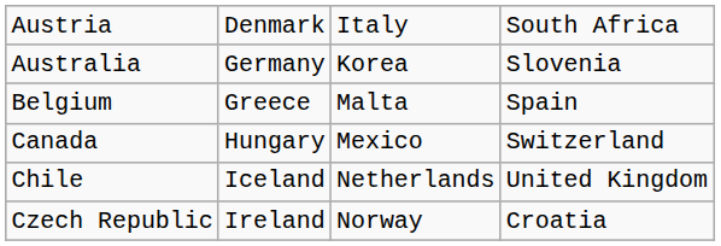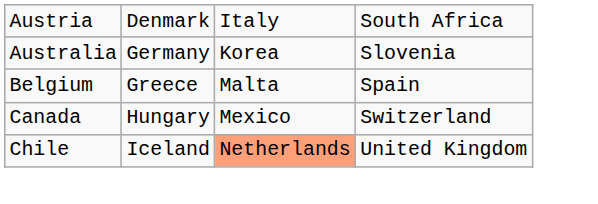Chile | column 3: no background -> lightsalmon background
- row: Czech Republic | Ireland | Norway | Croatia
